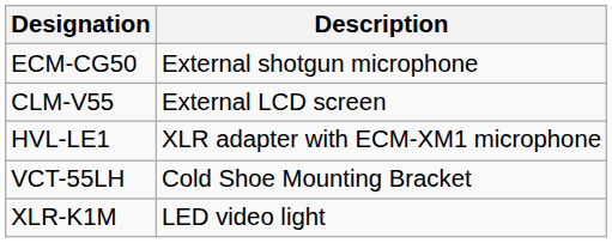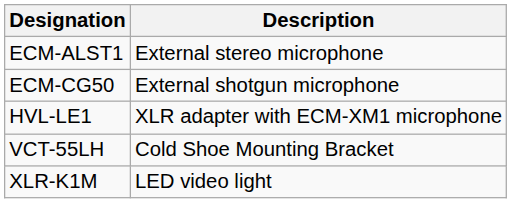+ row: ECM-ALST1 | External stereo microphone
- row: CLM-V55 | External LCD screen
